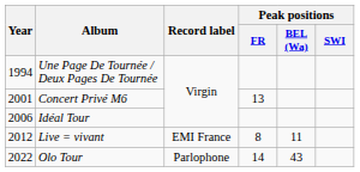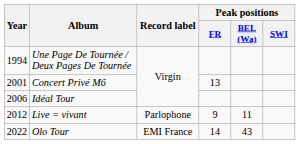Live = vivant | Record label: EMI France -> Parlophone
Live = vivant | Peak positions / FR: 8 -> 9
Olo Tour | Record label: Parlophone -> EMI France
